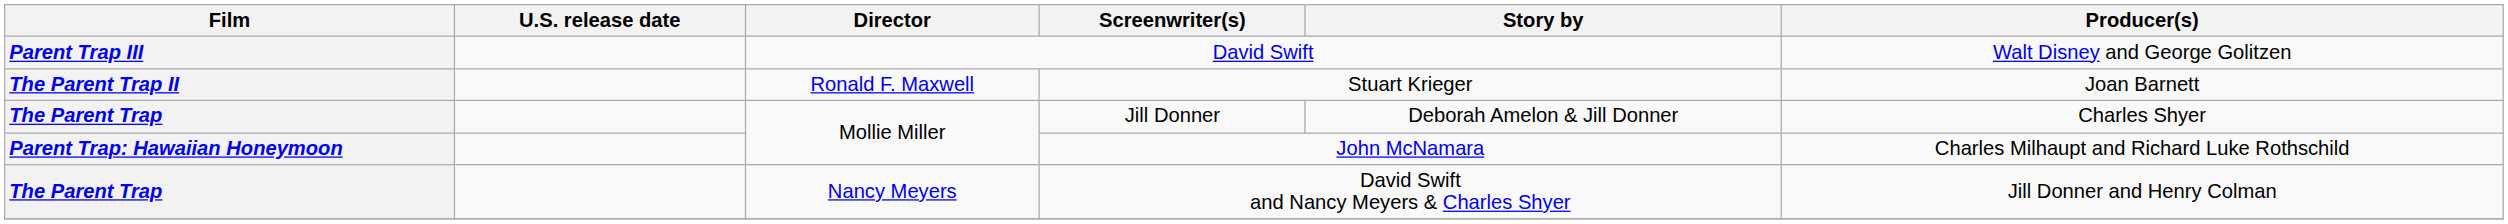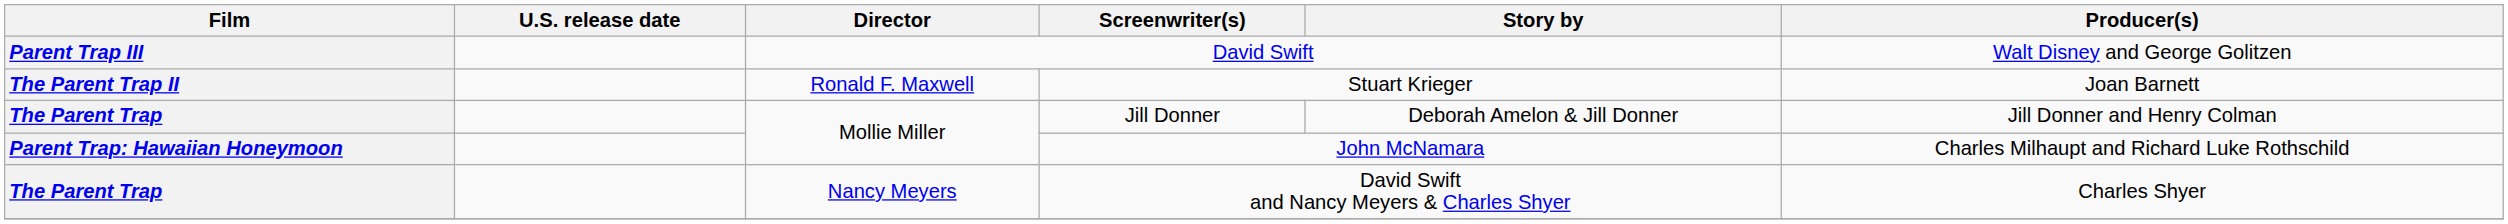Jill Donner | Producer(s): Charles Shyer -> Jill Donner and Henry Colman
David Swift and Nancy Meyers & Charles Shyer | Producer(s): Jill Donner and Henry Colman -> Charles Shyer
